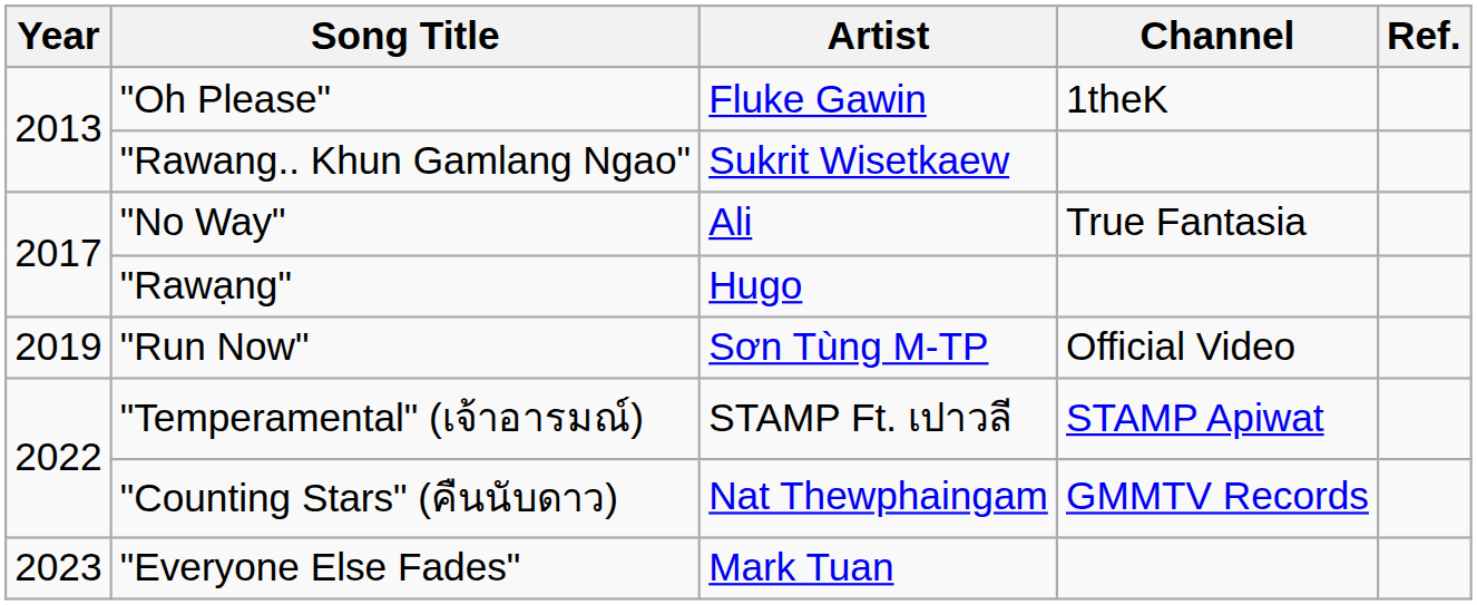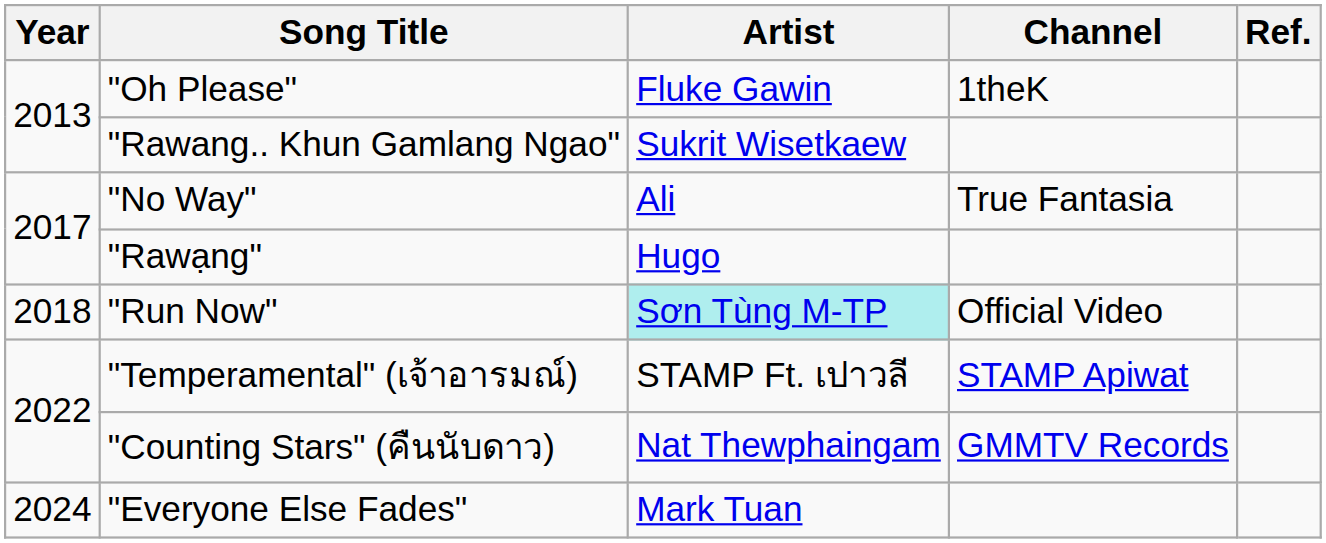"Run Now" | Year: 2019 -> 2018
"Run Now" | Artist: no background -> paleturquoise background
"Everyone Else Fades" | Year: 2023 -> 2024
